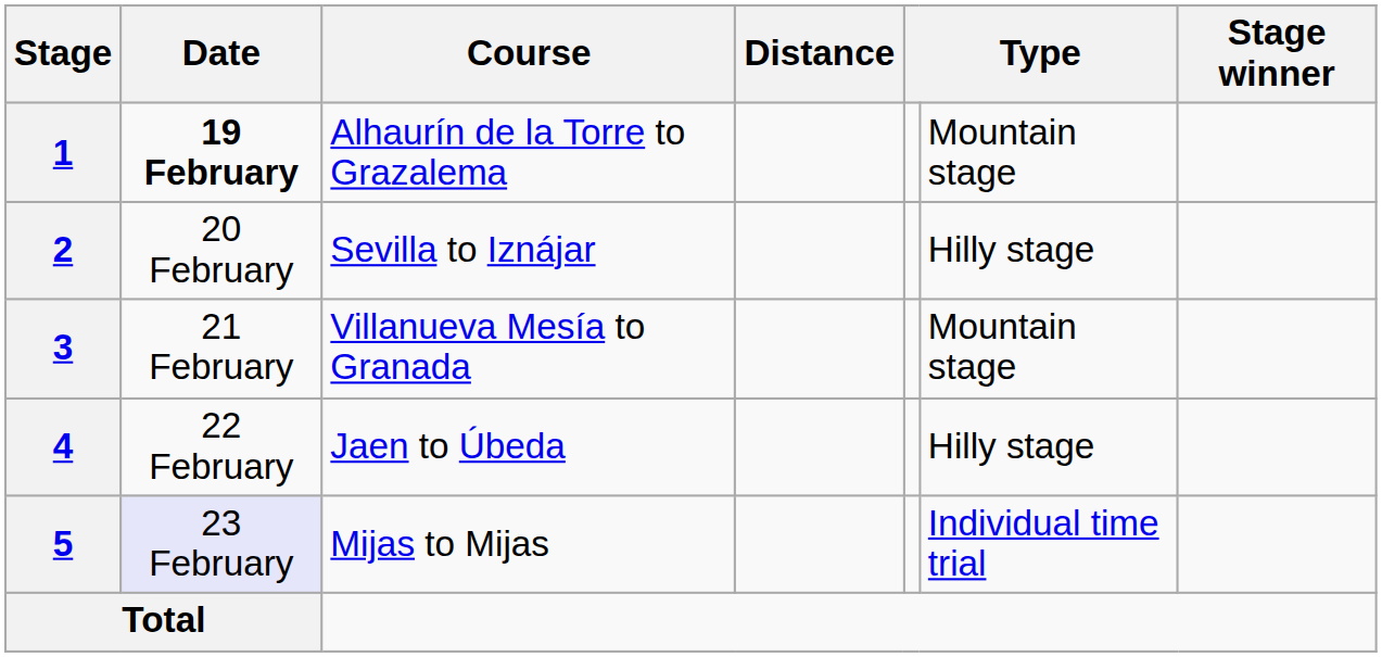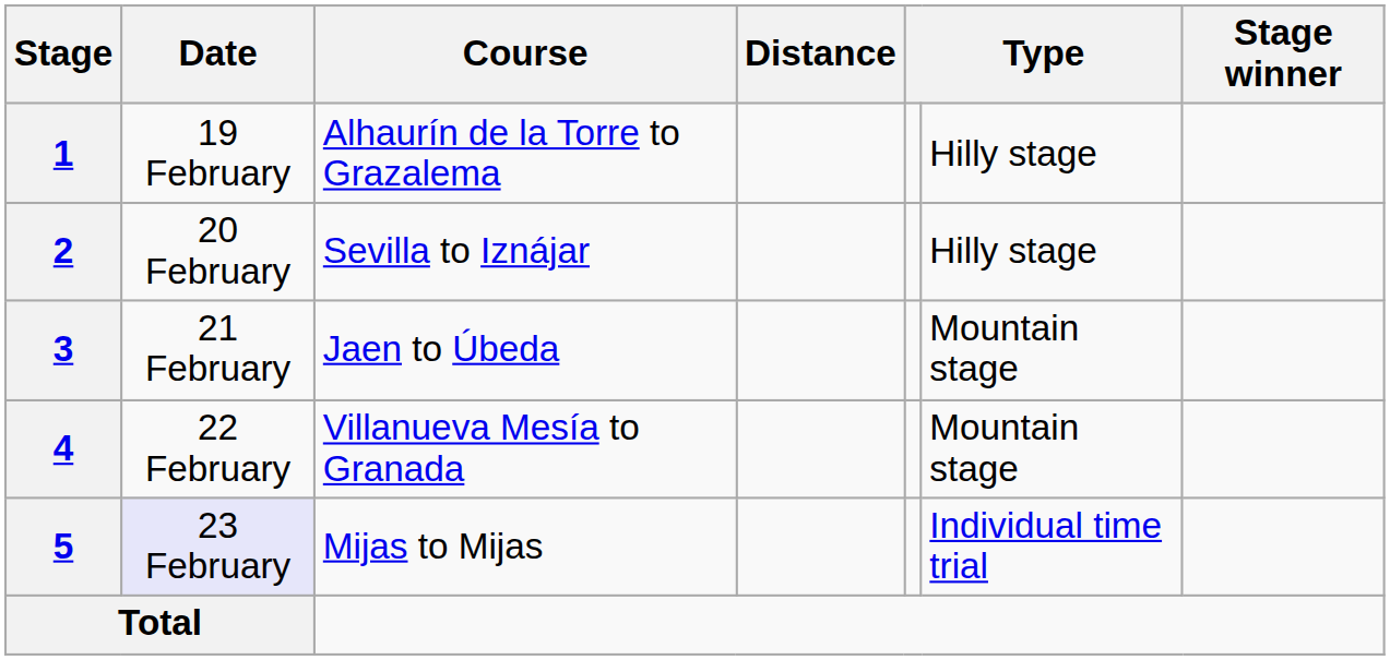1 | Date: bold -> normal
1 | column 6: Mountain stage -> Hilly stage
3 | Course: Villanueva Mesía to Granada -> Jaen to Úbeda
4 | Course: Jaen to Úbeda -> Villanueva Mesía to Granada
4 | column 6: Hilly stage -> Mountain stage
